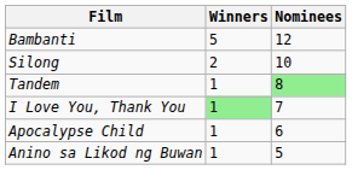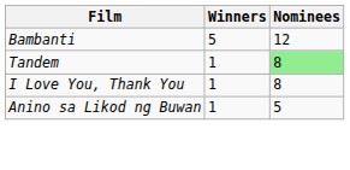- row: Silong | 2 | 10
I Love You, Thank You | Winners: lightgreen background -> no background
I Love You, Thank You | Nominees: 7 -> 8
- row: Apocalypse Child | 1 | 6
